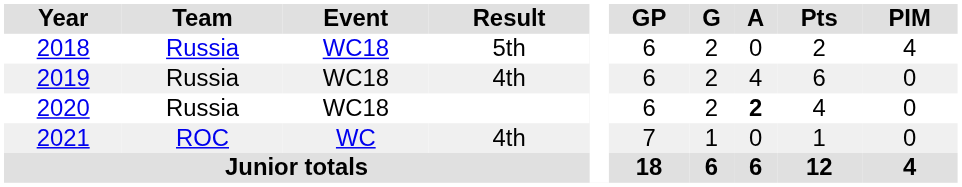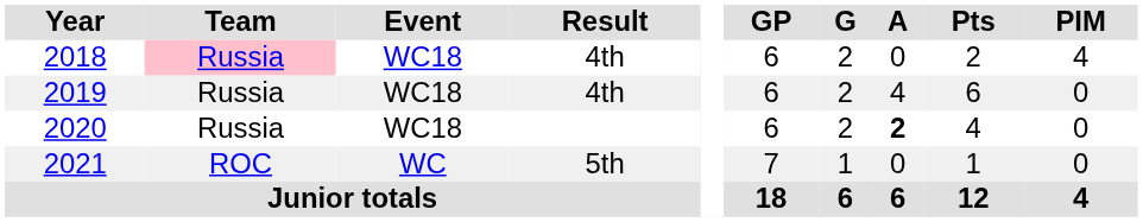2018 | Team: no background -> pink background
2018 | Result: 5th -> 4th
2021 | Result: 4th -> 5th
